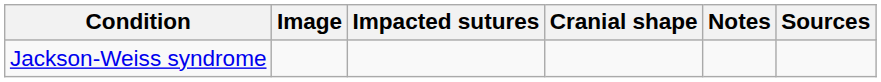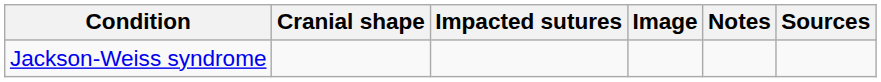columns swapped: Image <-> Cranial shape
